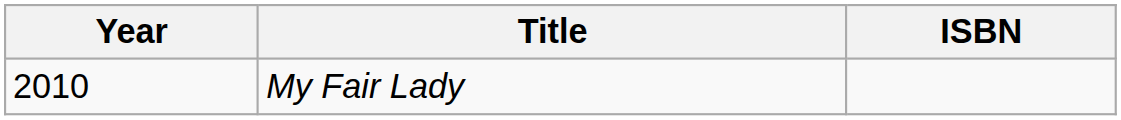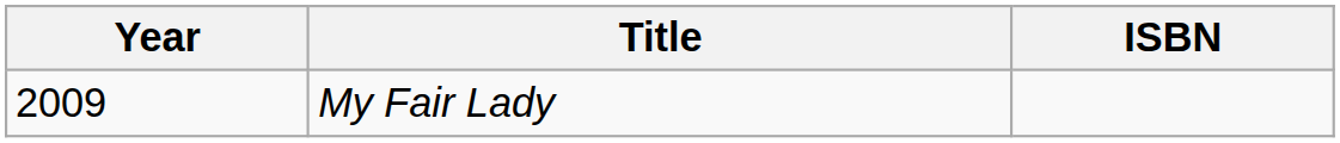My Fair Lady | Year: 2010 -> 2009
